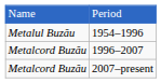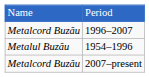rows swapped: 1954–1996 <-> 1996–2007
